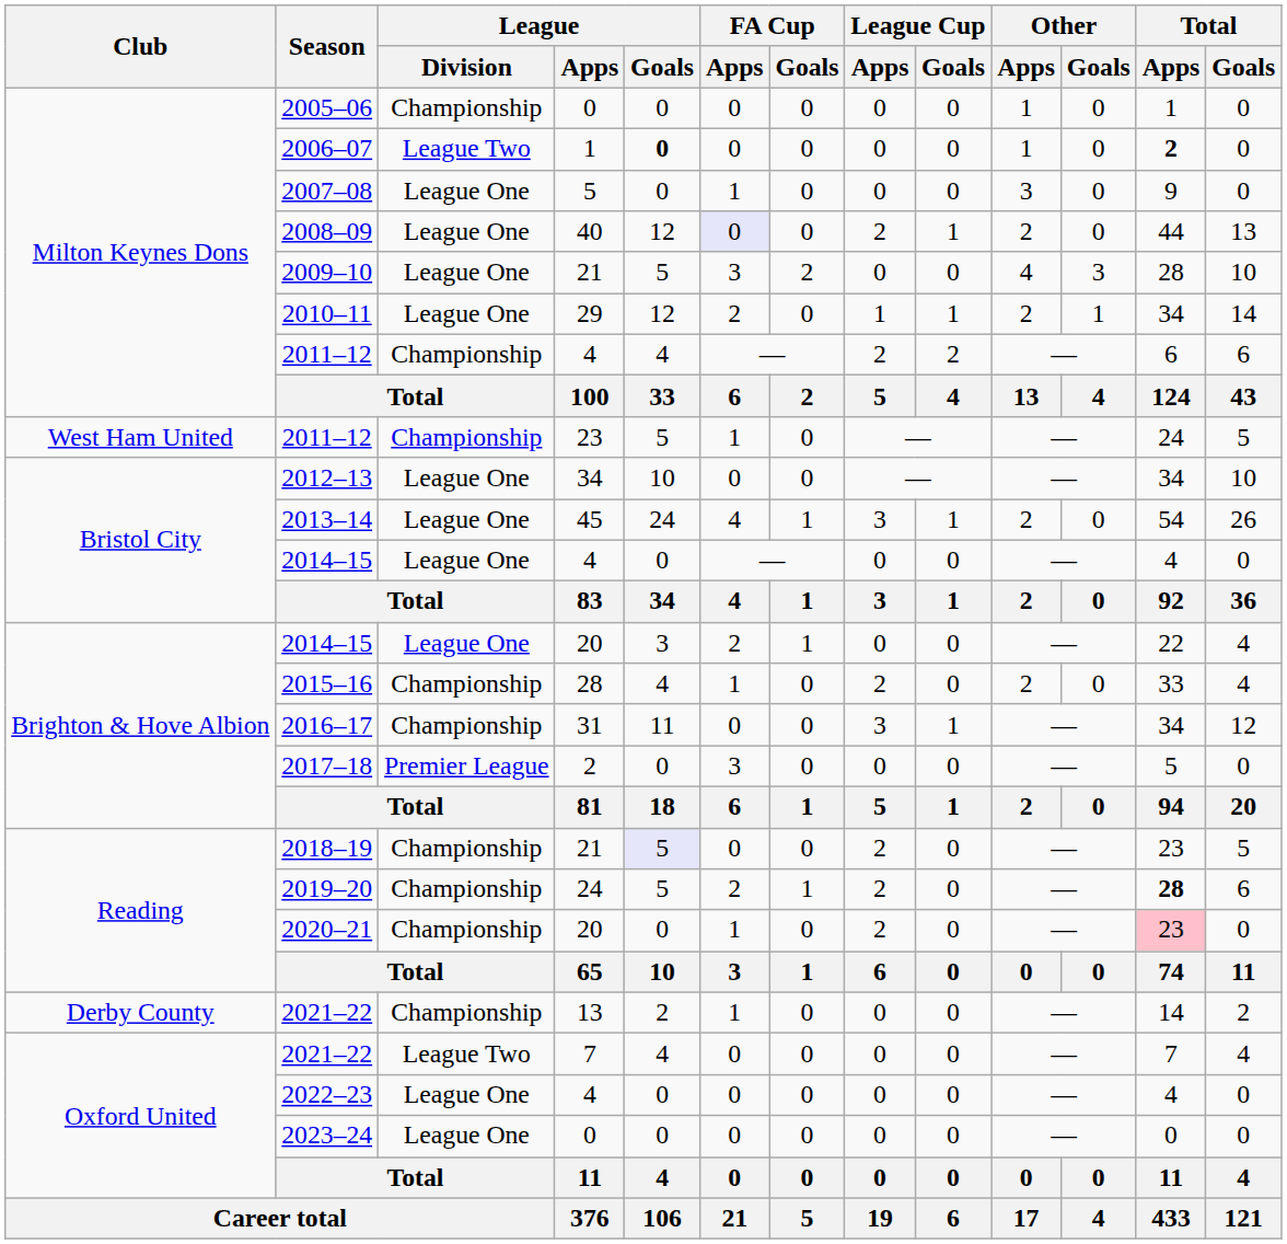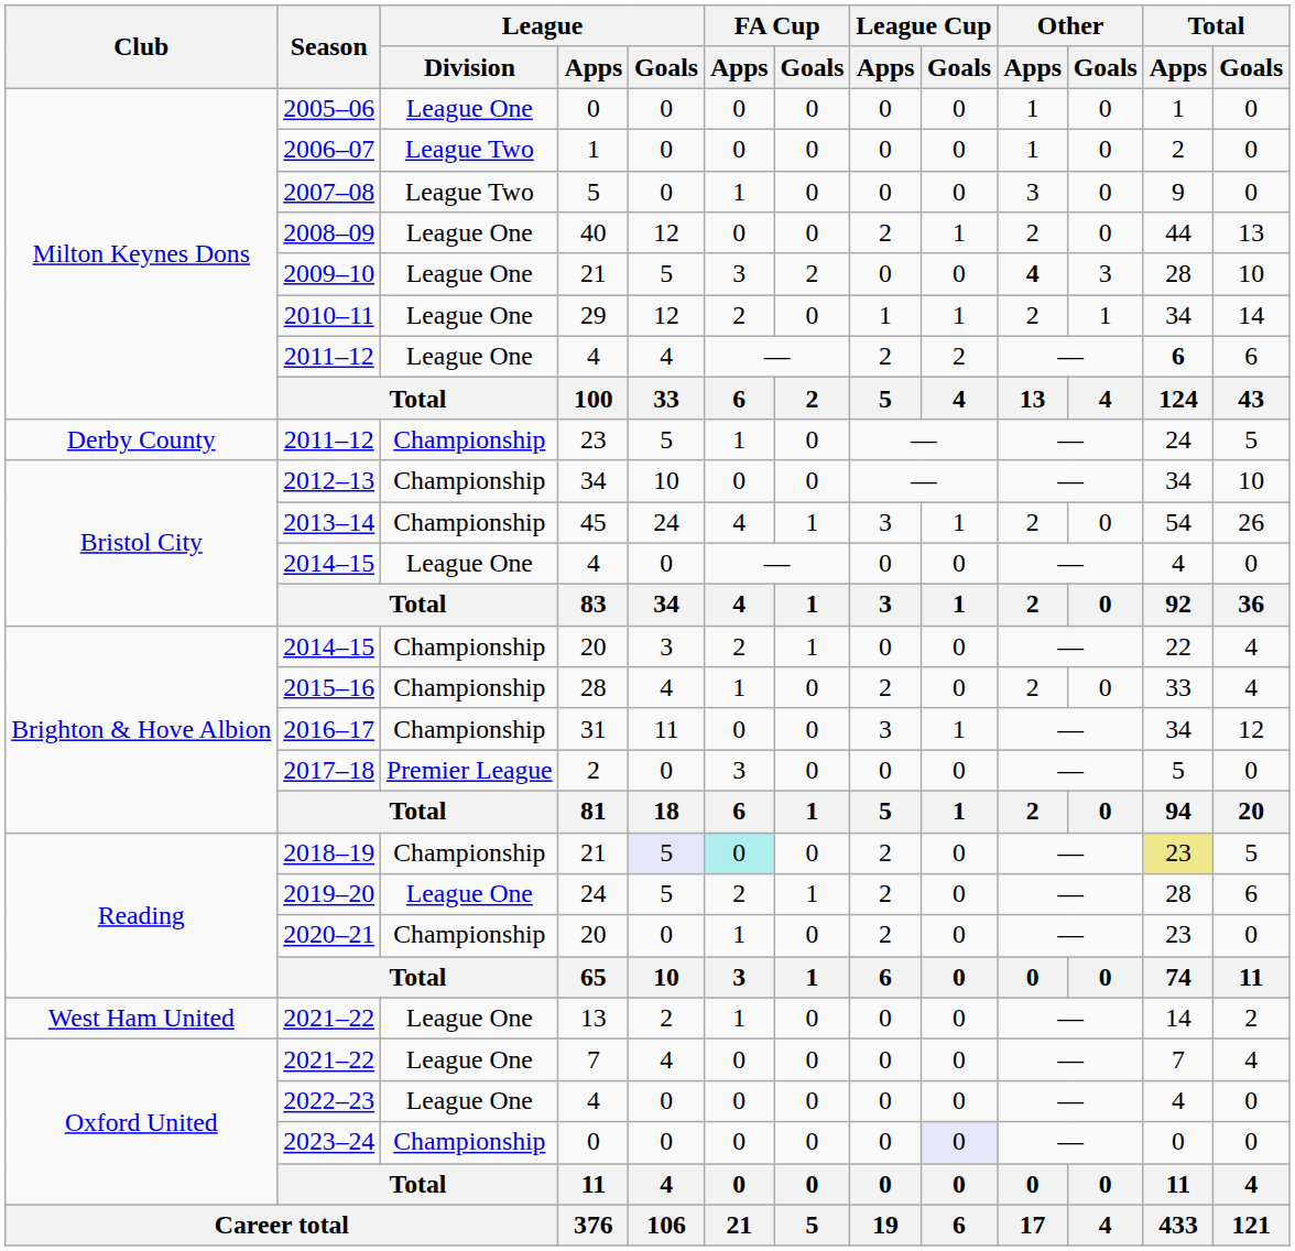2005–06 | League / Division: Championship -> League One
2006–07 | League / Goals: bold -> normal
2006–07 | Total / Apps: bold -> normal
2007–08 | League / Division: League One -> League Two
2008–09 | FA Cup / Apps: lavender background -> no background
2009–10 | Other / Apps: normal -> bold
2011–12 / 4 | League / Division: Championship -> League One
2011–12 / 4 | Total / Apps: normal -> bold
2011–12 / 23 | Club: West Ham United -> Derby County
2012–13 | League / Division: League One -> Championship
2013–14 | League / Division: League One -> Championship
2014–15 / 20 | League / Division: League One -> Championship
2018–19 | FA Cup / Apps: no background -> paleturquoise background
2018–19 | Total / Apps: no background -> khaki background
2019–20 | League / Division: Championship -> League One
2019–20 | Total / Apps: bold -> normal
2020–21 | Total / Apps: pink background -> no background
2021–22 / 13 | Club: Derby County -> West Ham United
2021–22 / 13 | League / Division: Championship -> League One
2021–22 / 7 | League / Division: League Two -> League One
2023–24 | League / Division: League One -> Championship
2023–24 | League Cup / Goals: no background -> lavender background
